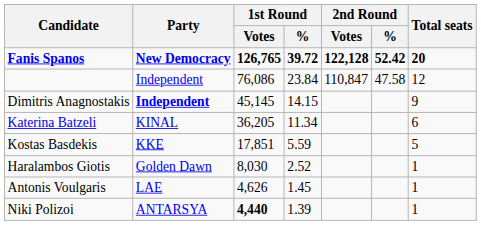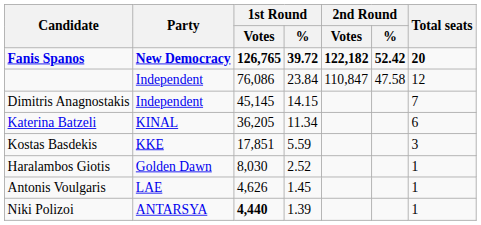Fanis Spanos | 2nd Round / Votes: 122,128 -> 122,182
Dimitris Anagnostakis | Party: bold -> normal
Dimitris Anagnostakis | Total seats: 9 -> 7
Kostas Basdekis | Total seats: 5 -> 3
